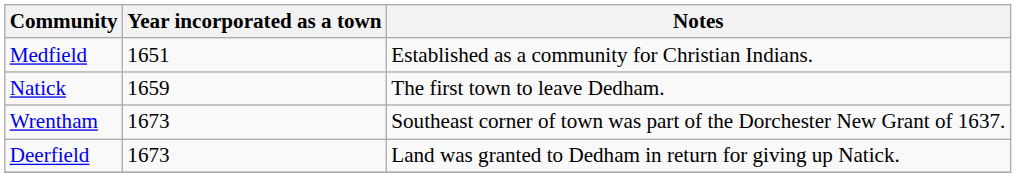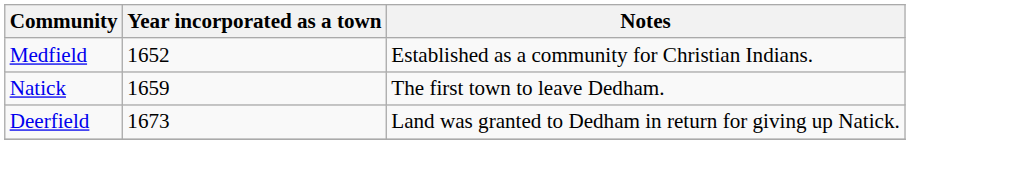Medfield | Year incorporated as a town: 1651 -> 1652
- row: Wrentham | 1673 | Southeast corner of town was part of the Dorchester New Grant of 1637.
